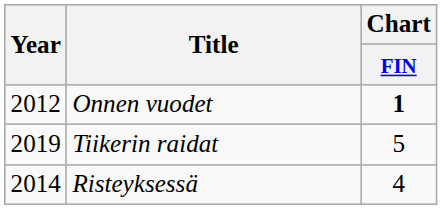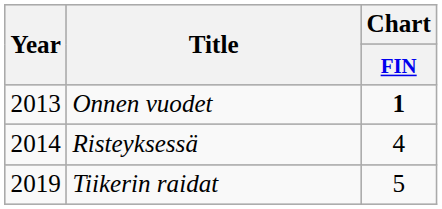Onnen vuodet | Year: 2012 -> 2013
rows swapped: Risteyksessä <-> Tiikerin raidat
